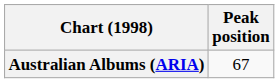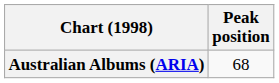Australian Albums (ARIA) | Peak position: 67 -> 68
